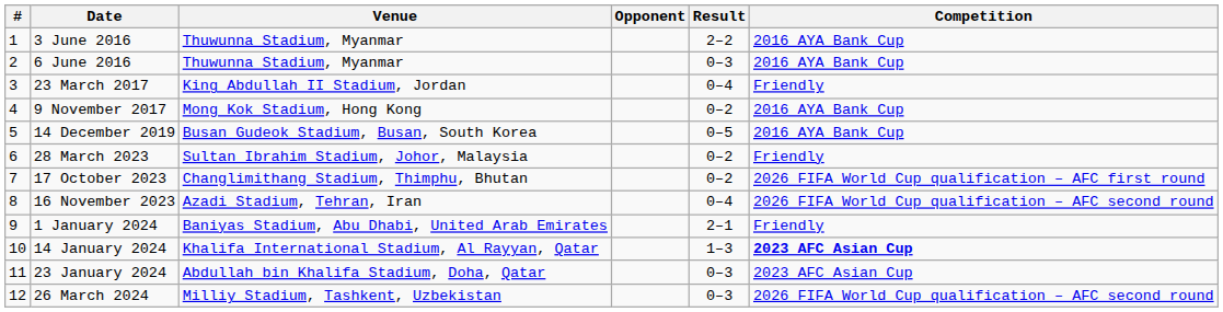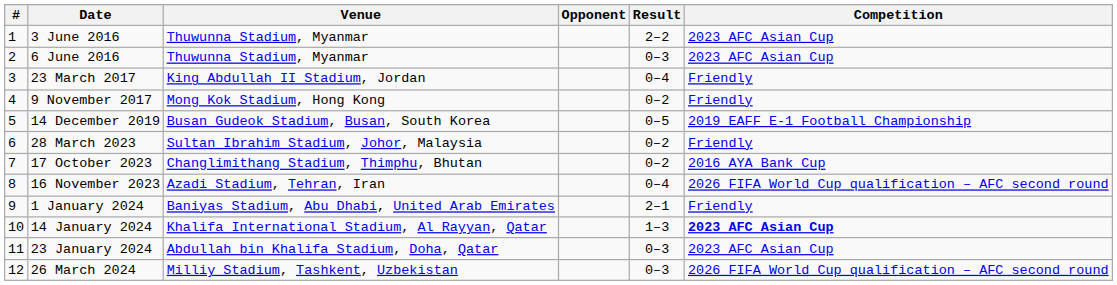3 June 2016 | Competition: 2016 AYA Bank Cup -> 2023 AFC Asian Cup
6 June 2016 | Competition: 2016 AYA Bank Cup -> 2023 AFC Asian Cup
9 November 2017 | Competition: 2016 AYA Bank Cup -> Friendly
14 December 2019 | Competition: 2016 AYA Bank Cup -> 2019 EAFF E-1 Football Championship
17 October 2023 | Competition: 2026 FIFA World Cup qualification – AFC first round -> 2016 AYA Bank Cup
